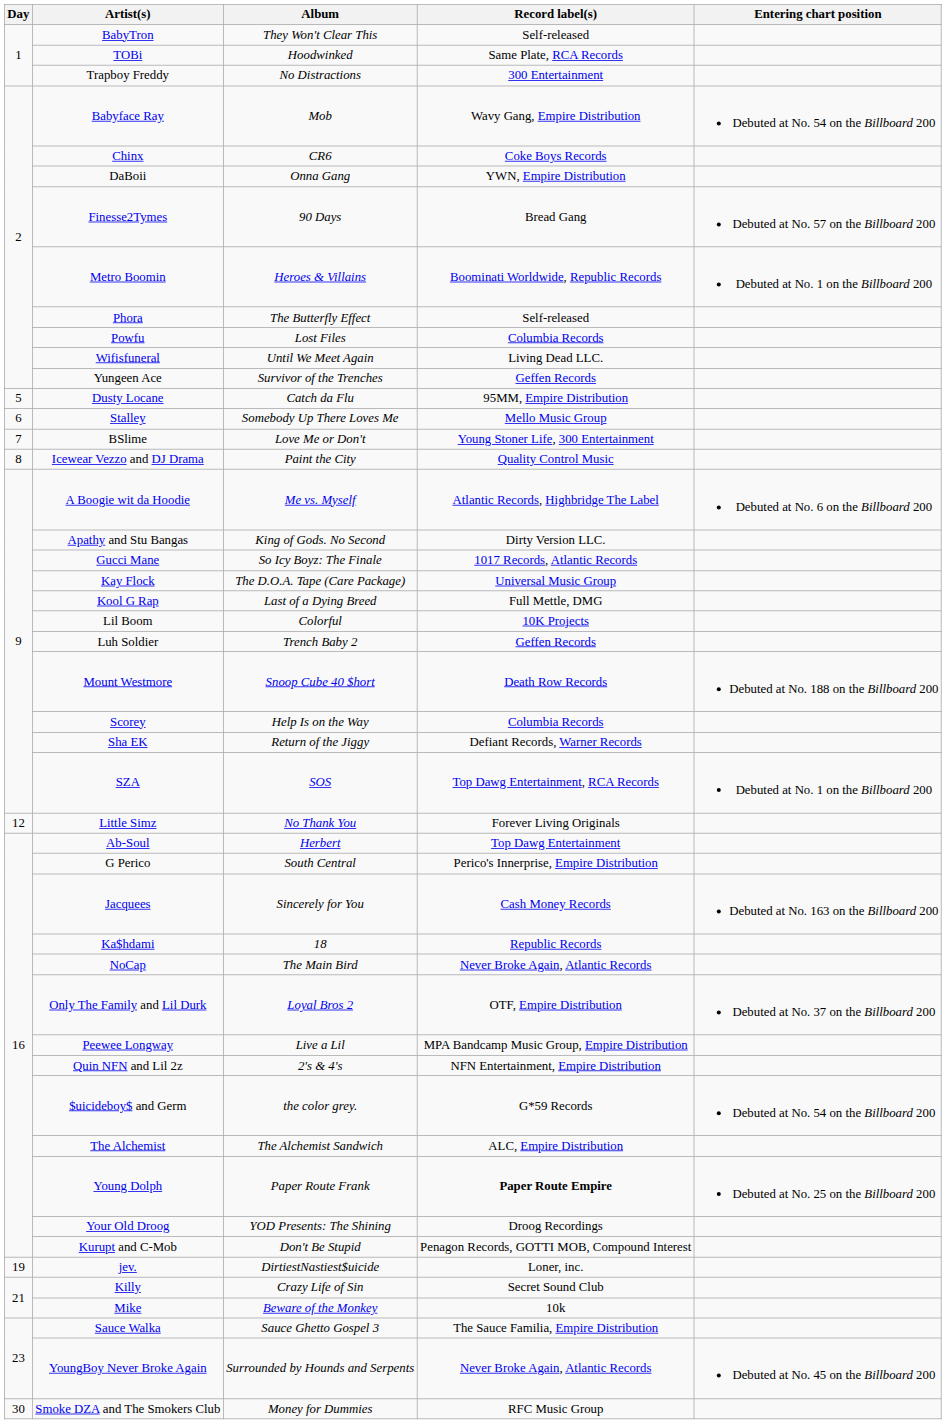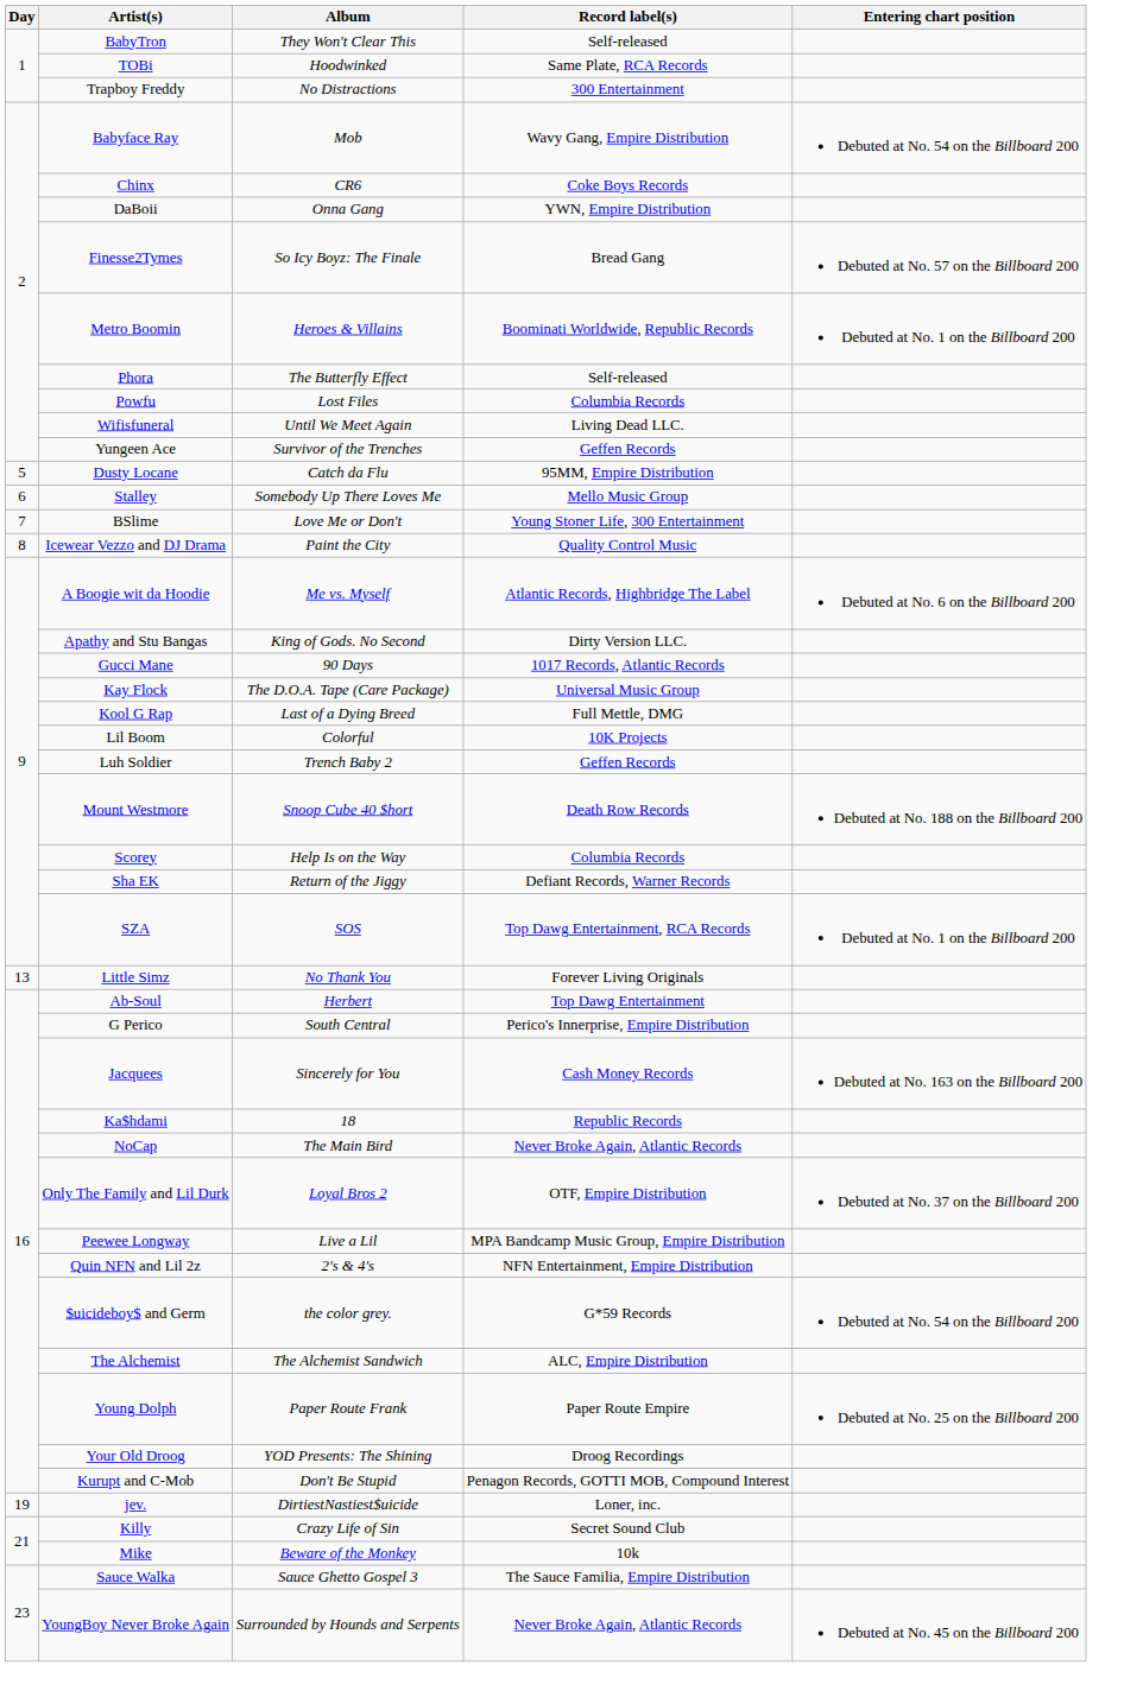Finesse2Tymes | Album: 90 Days -> So Icy Boyz: The Finale
Gucci Mane | Album: So Icy Boyz: The Finale -> 90 Days
Little Simz | Day: 12 -> 13
Young Dolph | Record label(s): bold -> normal
- row: 30 | Smoke DZA and The Smokers Club | Money for Dummies | RFC Music Group
